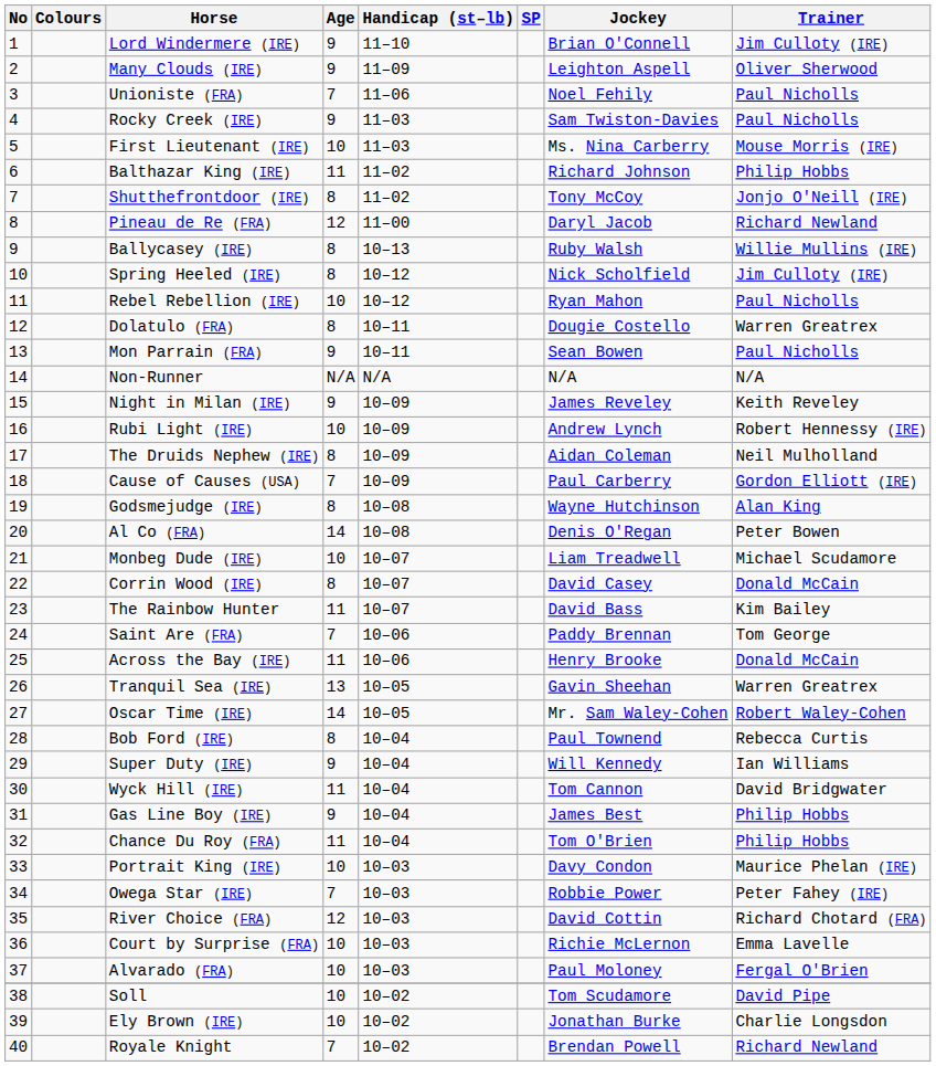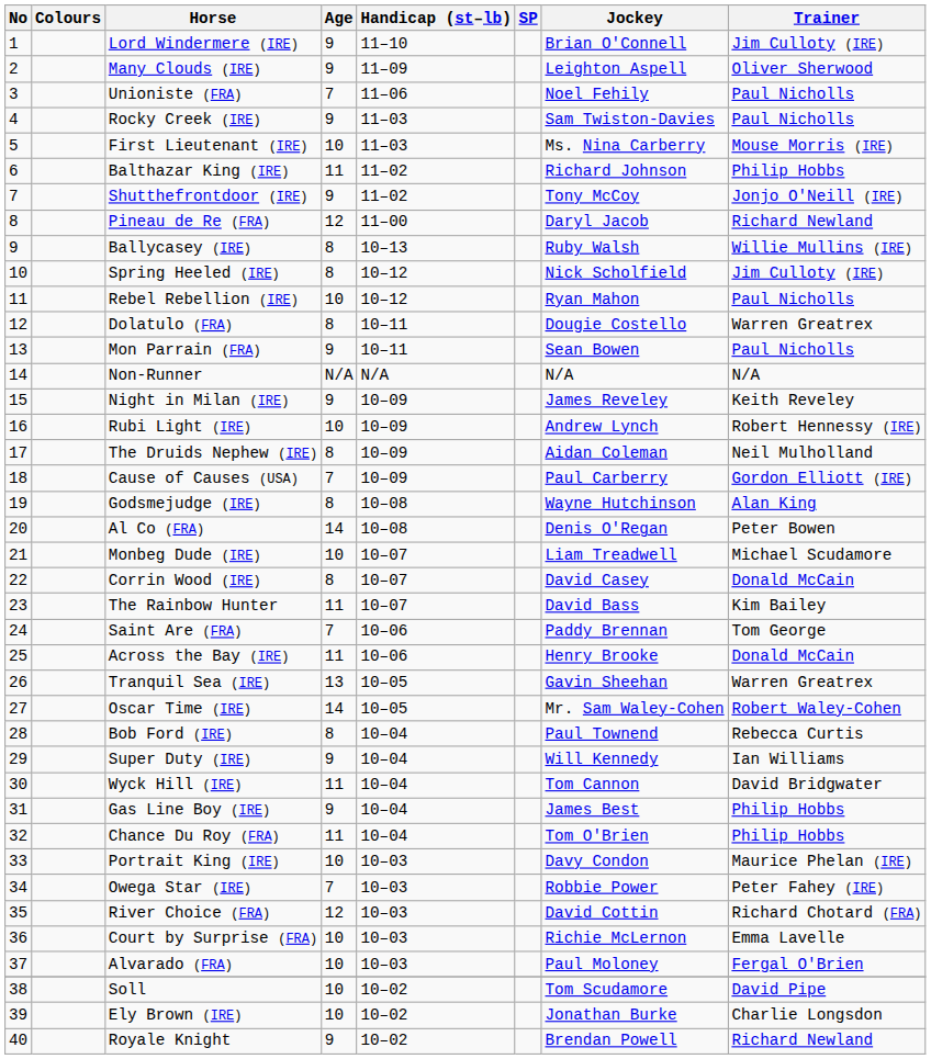Shutthefrontdoor (IRE) | Age: 8 -> 9
Royale Knight | Age: 7 -> 9
